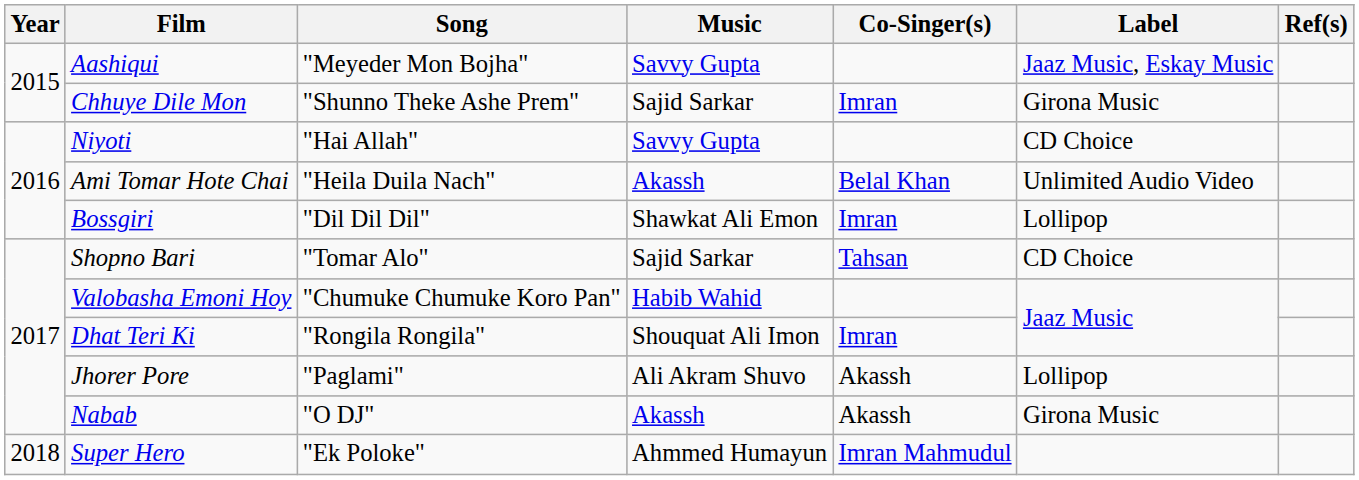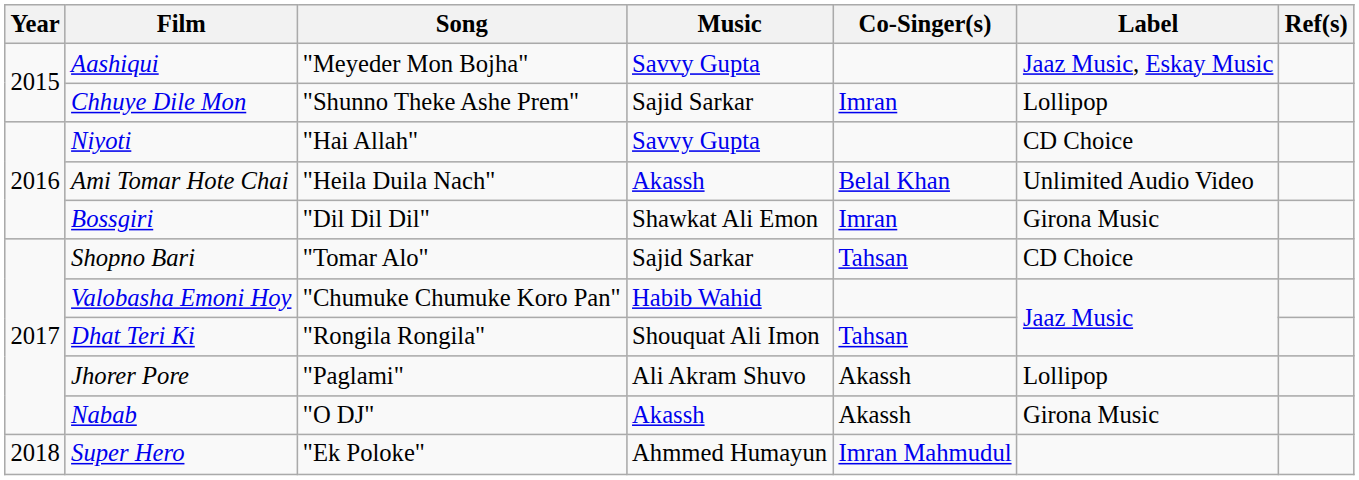Chhuye Dile Mon | Label: Girona Music -> Lollipop
Bossgiri | Label: Lollipop -> Girona Music
Dhat Teri Ki | Co-Singer(s): Imran -> Tahsan
